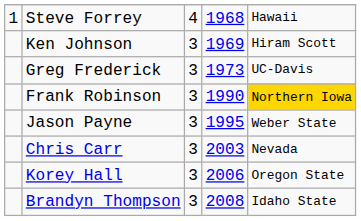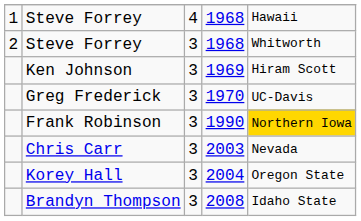+ row: 2 | Steve Forrey | 3 | 1968 | Whitworth
Greg Frederick | column 4: 1973 -> 1970
- row: Jason Payne | 3 | 1995 | Weber State
Korey Hall | column 4: 2006 -> 2004
